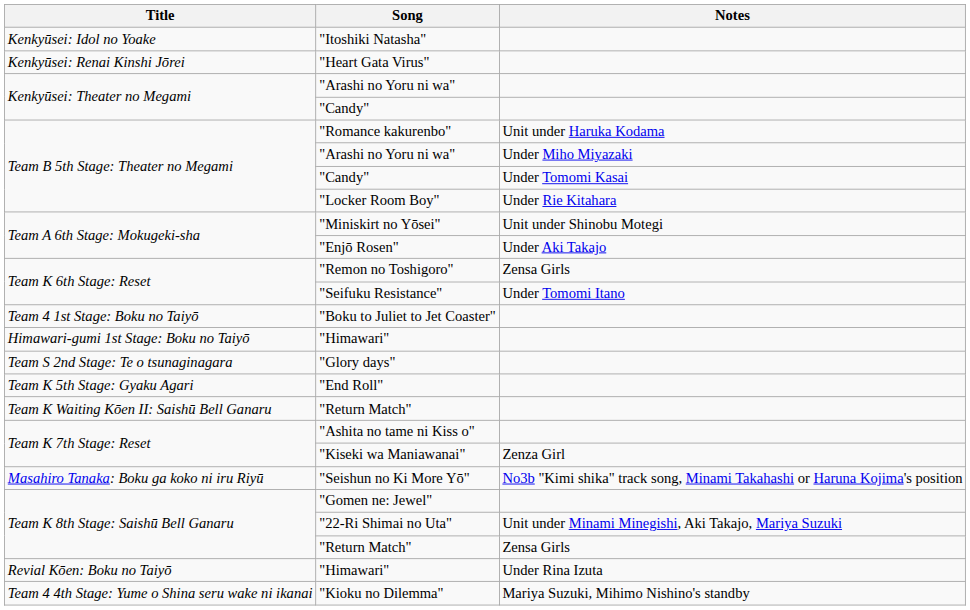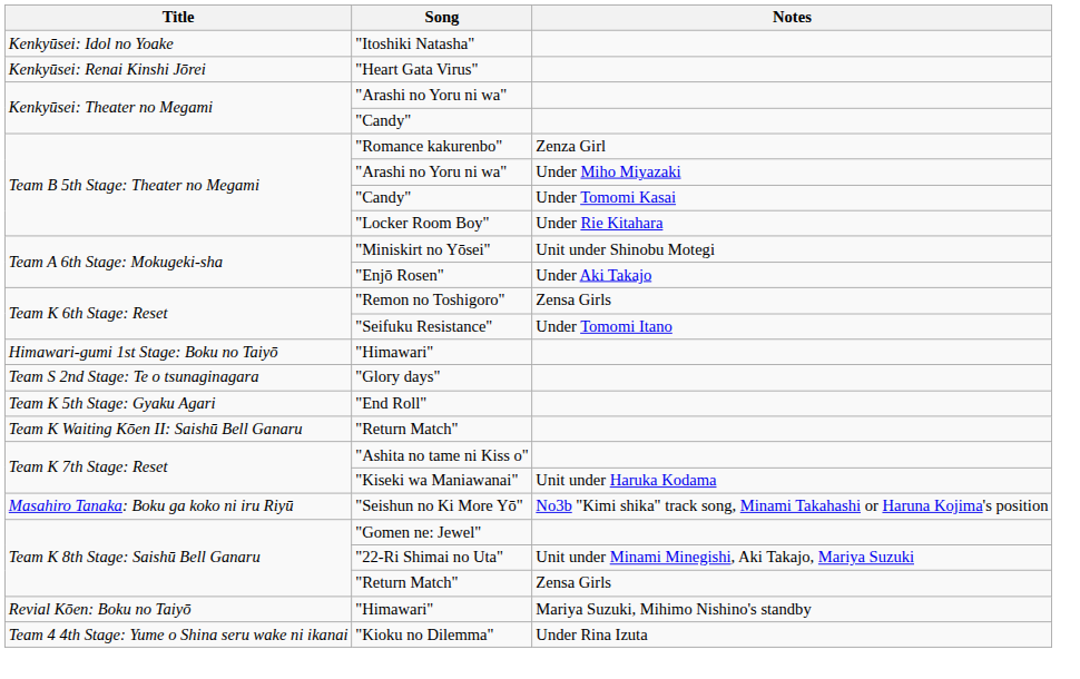"Romance kakurenbo" | Notes: Unit under Haruka Kodama -> Zenza Girl
- row: Team 4 1st Stage: Boku no Taiyō | "Boku to Juliet to Jet Coaster"
"Kiseki wa Maniawanai" | Notes: Zenza Girl -> Unit under Haruka Kodama
Revial Kōen: Boku no Taiyō / "Himawari" | Notes: Under Rina Izuta -> Mariya Suzuki, Mihimo Nishino's standby
"Kioku no Dilemma" | Notes: Mariya Suzuki, Mihimo Nishino's standby -> Under Rina Izuta
